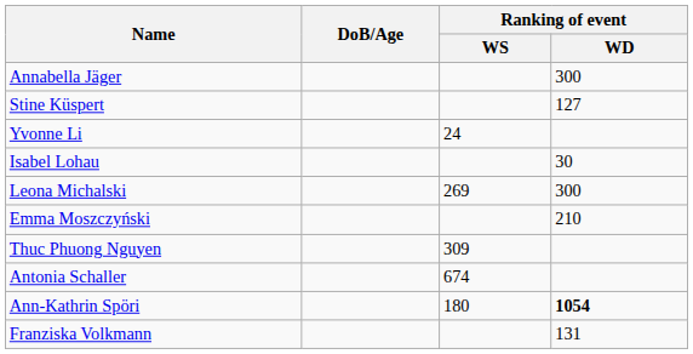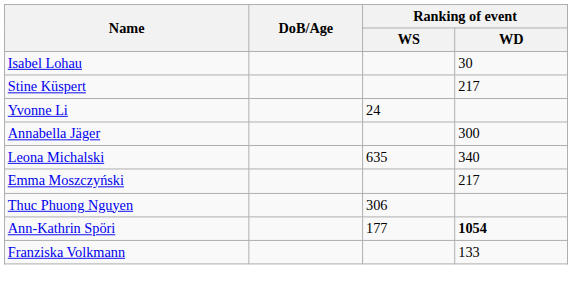rows swapped: Annabella Jäger <-> Isabel Lohau
Stine Küspert | Ranking of event / WD: 127 -> 217
Leona Michalski | Ranking of event / WS: 269 -> 635
Leona Michalski | Ranking of event / WD: 300 -> 340
Emma Moszczyński | Ranking of event / WD: 210 -> 217
Thuc Phuong Nguyen | Ranking of event / WS: 309 -> 306
- row: Antonia Schaller | 674
Ann-Kathrin Spöri | Ranking of event / WS: 180 -> 177
Franziska Volkmann | Ranking of event / WD: 131 -> 133
